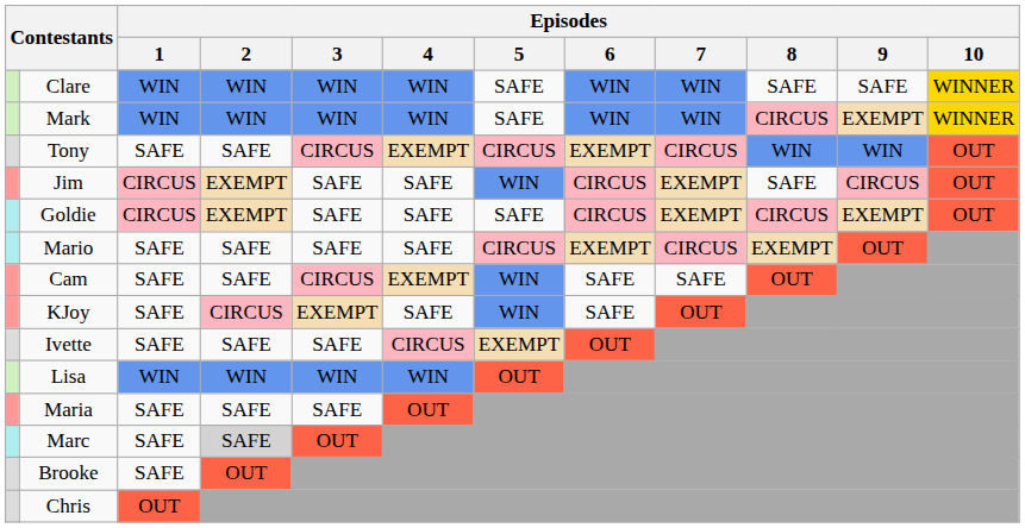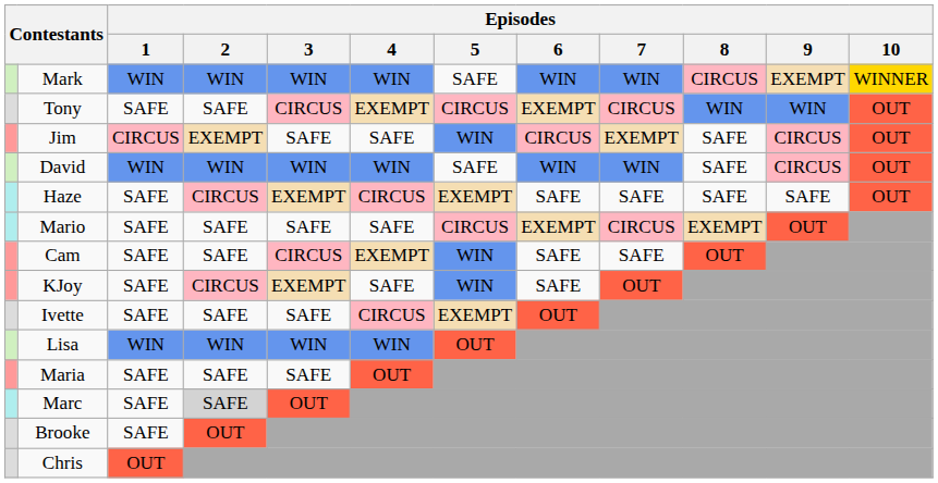- row: Clare | WIN | WIN | WIN | WIN | SAFE | WIN | WIN | SAFE | SAFE | WINNER
- row: Goldie | CIRCUS | EXEMPT | SAFE | SAFE | SAFE | CIRCUS | EXEMPT | CIRCUS | EXEMPT | OUT
+ row: David | WIN | WIN | WIN | WIN | SAFE | WIN | WIN | SAFE | CIRCUS | OUT
+ row: Haze | SAFE | CIRCUS | EXEMPT | CIRCUS | EXEMPT | SAFE | SAFE | SAFE | SAFE | OUT
